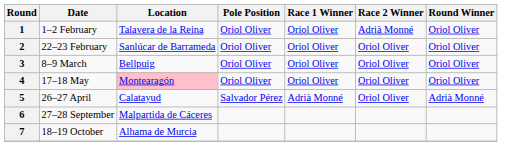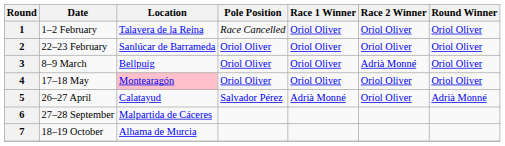1 | Pole Position: Oriol Oliver -> Race Cancelled
1 | Race 2 Winner: Adrià Monné -> Oriol Oliver
3 | Race 2 Winner: Oriol Oliver -> Adrià Monné
